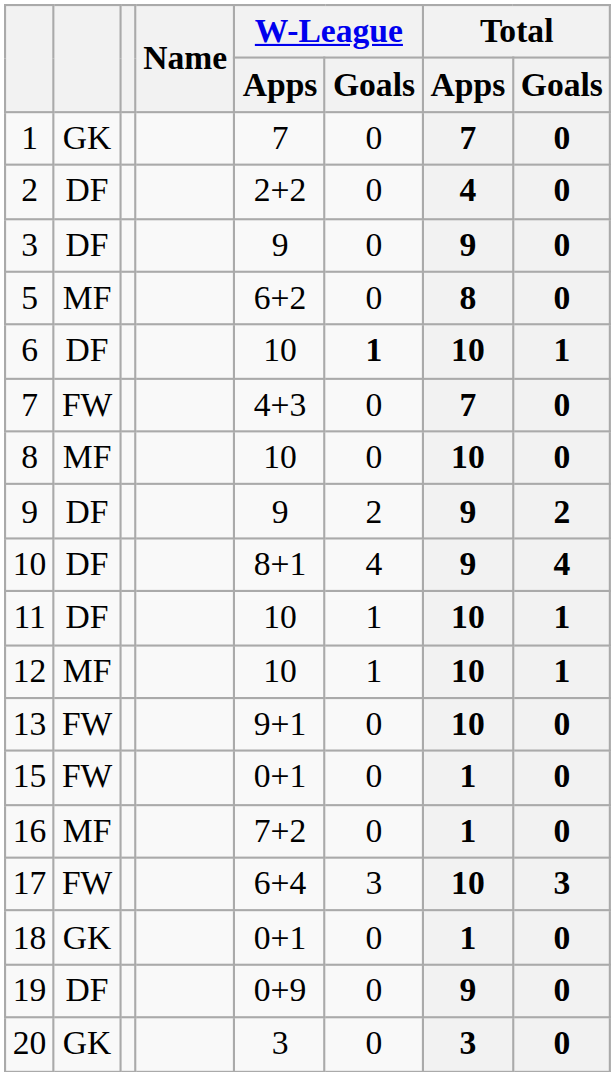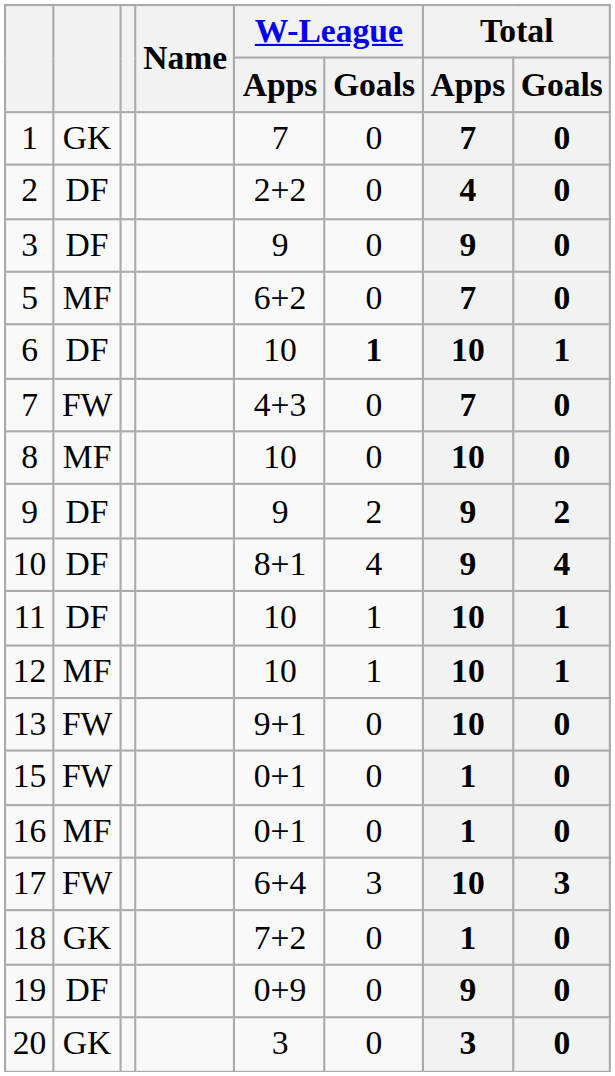5 | Total / Apps: 8 -> 7
16 | W-League / Apps: 7+2 -> 0+1
18 | W-League / Apps: 0+1 -> 7+2
